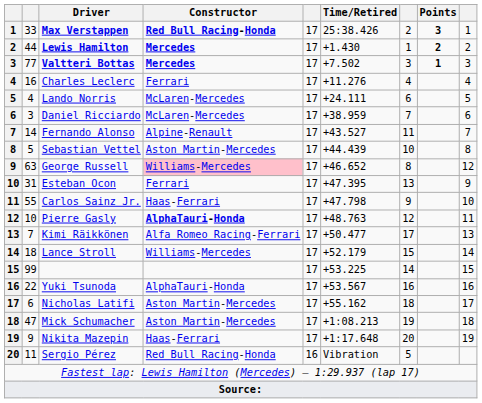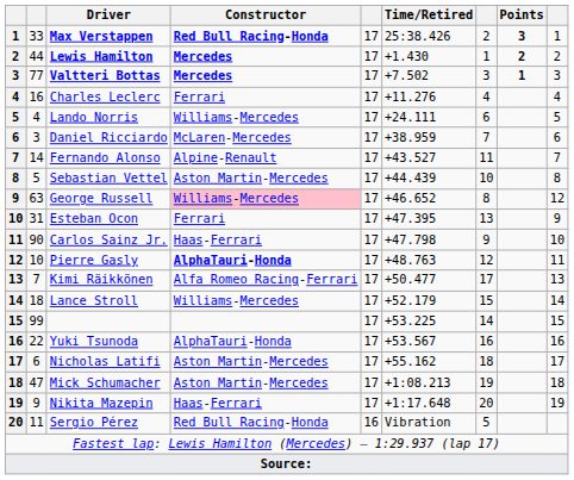Lando Norris | Constructor: McLaren-Mercedes -> Williams-Mercedes
Carlos Sainz Jr. | column 2: 55 -> 90
